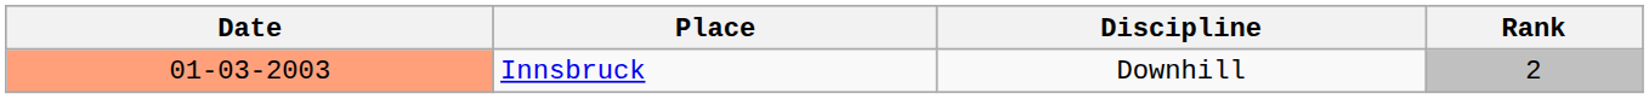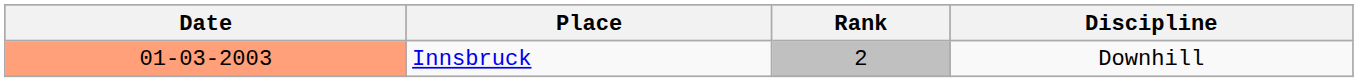columns swapped: Discipline <-> Rank
